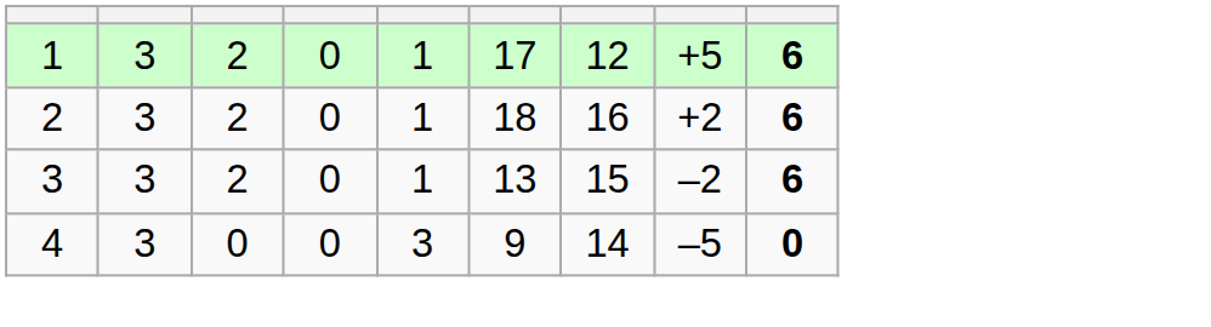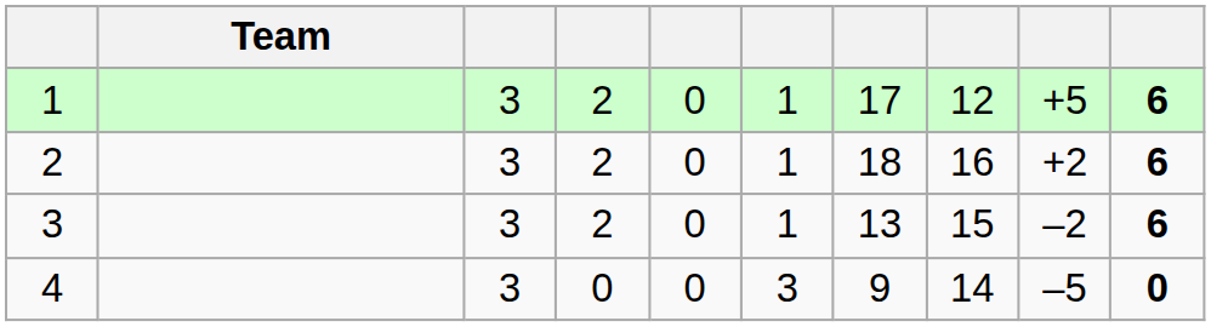+ column: Team
